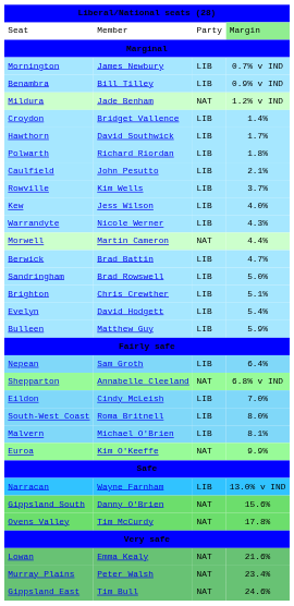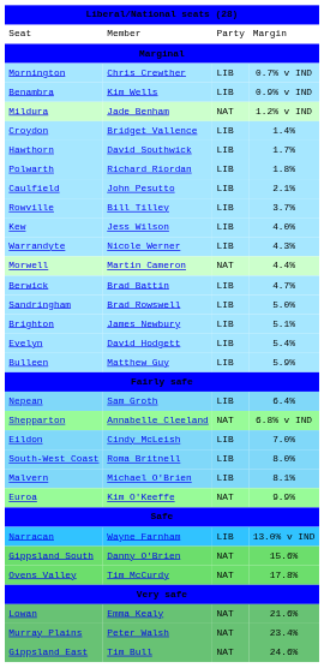Seat | column 4: lightgreen background -> no background
Mornington | column 2: James Newbury -> Chris Crewther
Benambra | column 2: Bill Tilley -> Kim Wells
Rowville | column 2: Kim Wells -> Bill Tilley
Brighton | column 2: Chris Crewther -> James Newbury
